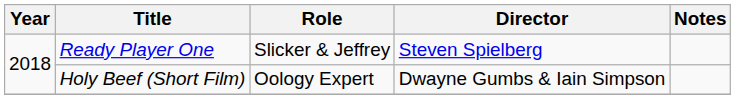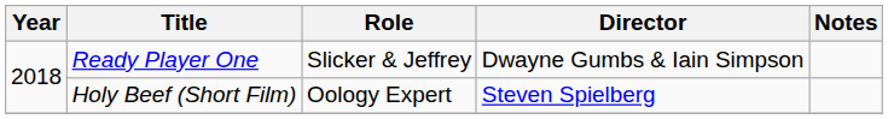Ready Player One | Director: Steven Spielberg -> Dwayne Gumbs & Iain Simpson
Holy Beef (Short Film) | Director: Dwayne Gumbs & Iain Simpson -> Steven Spielberg
